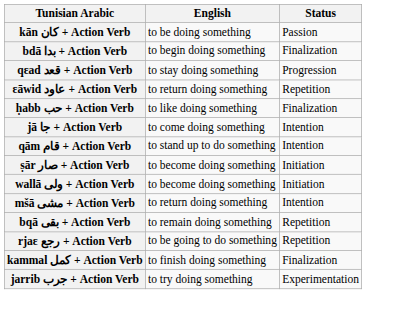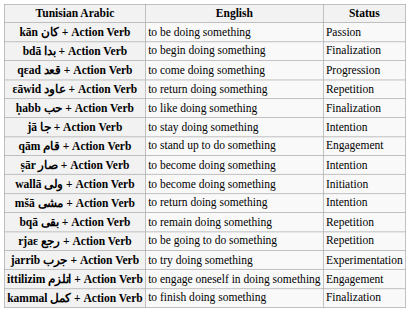qɛad قعد + Action Verb | English: to stay doing something -> to come doing something
jā جا + Action Verb | English: to come doing something -> to stay doing something
qām قام + Action Verb | Status: Intention -> Engagement
ṣār صار + Action Verb | Status: Initiation -> Intention
rows swapped: jarrib جرب + Action Verb <-> kammal كمل + Action Verb
+ row: ittilizim اتلزم + Action Verb | to engage oneself in doing something | Engagement
